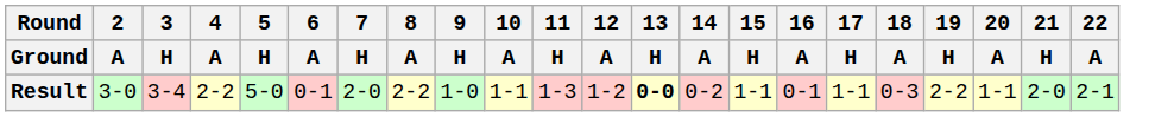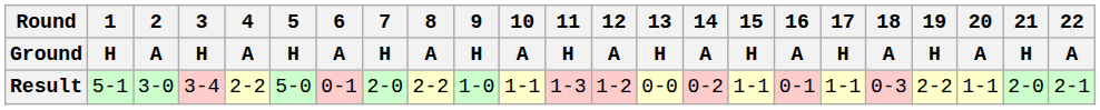+ column: 1 | H | 5-1
Result | 13 / H: bold -> normal
